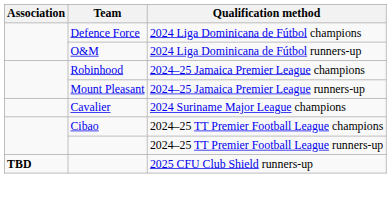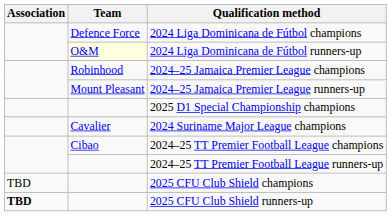2024 Liga Dominicana de Fútbol runners-up | Team: no background -> lightyellow background
+ row: 2025 D1 Special Championship champions
+ row: TBD | 2025 CFU Club Shield champions
